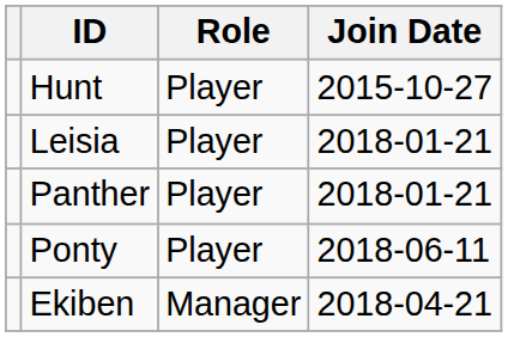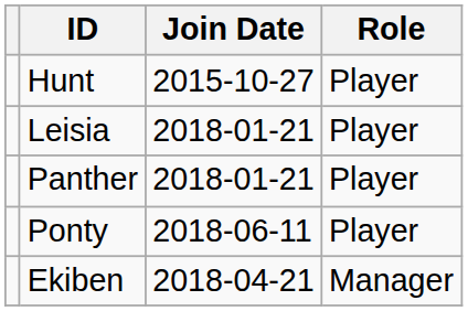columns swapped: Role <-> Join Date
